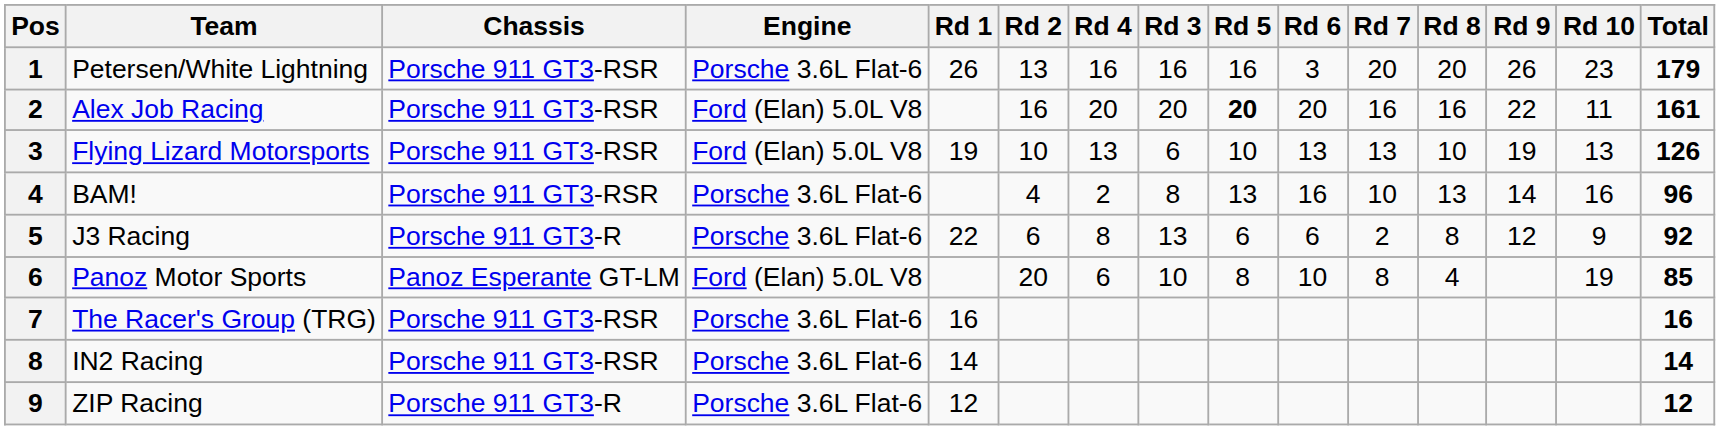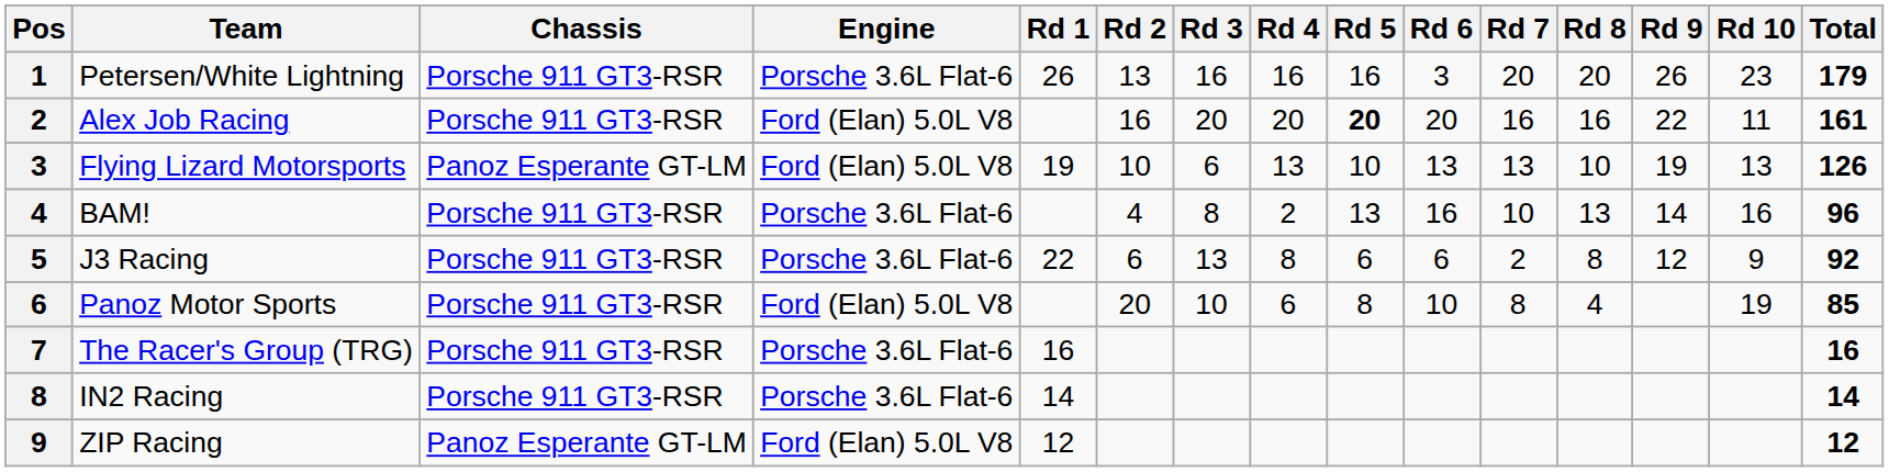columns swapped: Rd 3 <-> Rd 4
Flying Lizard Motorsports | Chassis: Porsche 911 GT3-RSR -> Panoz Esperante GT-LM
J3 Racing | Chassis: Porsche 911 GT3-R -> Porsche 911 GT3-RSR
Panoz Motor Sports | Chassis: Panoz Esperante GT-LM -> Porsche 911 GT3-RSR
ZIP Racing | Chassis: Porsche 911 GT3-R -> Panoz Esperante GT-LM
ZIP Racing | Engine: Porsche 3.6L Flat-6 -> Ford (Elan) 5.0L V8
